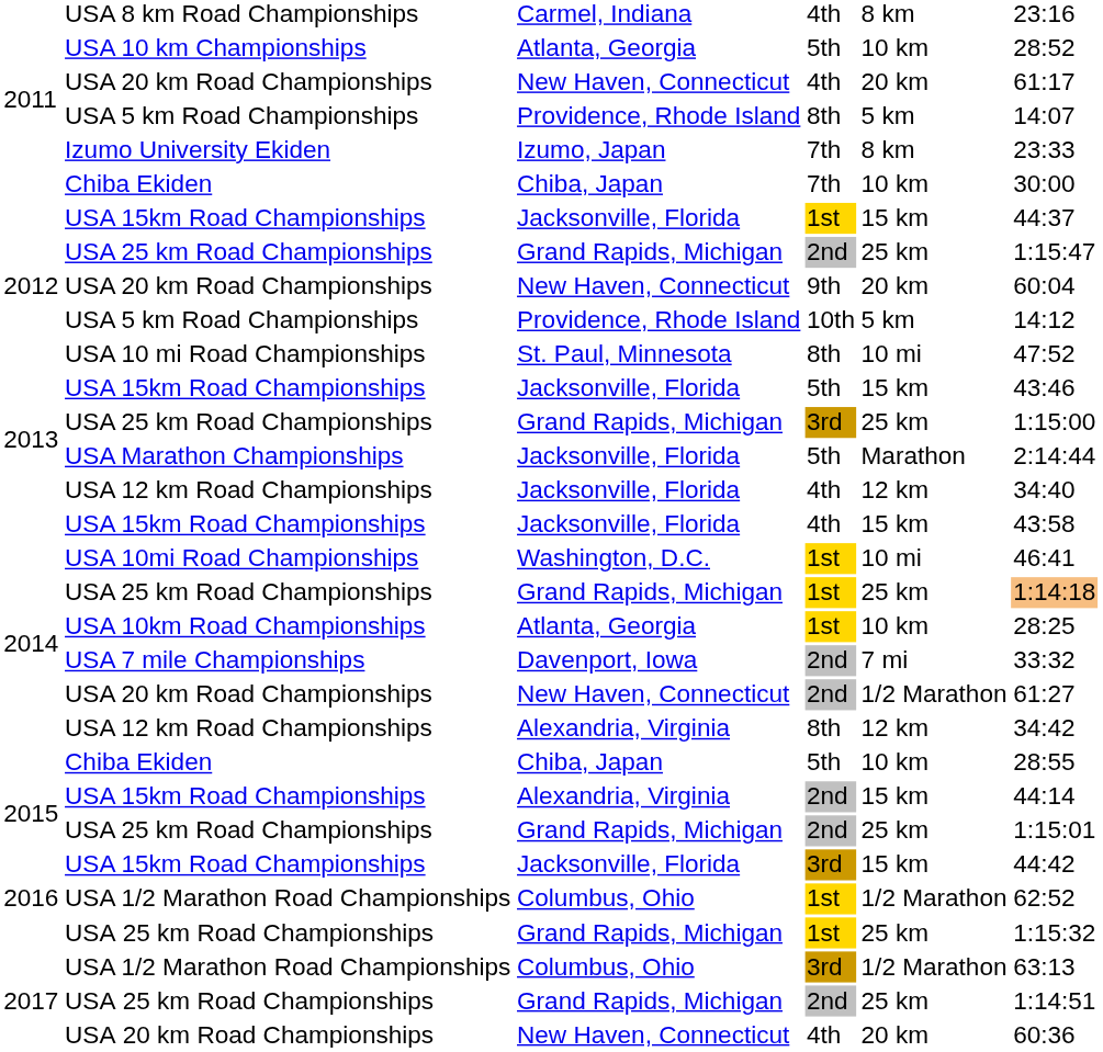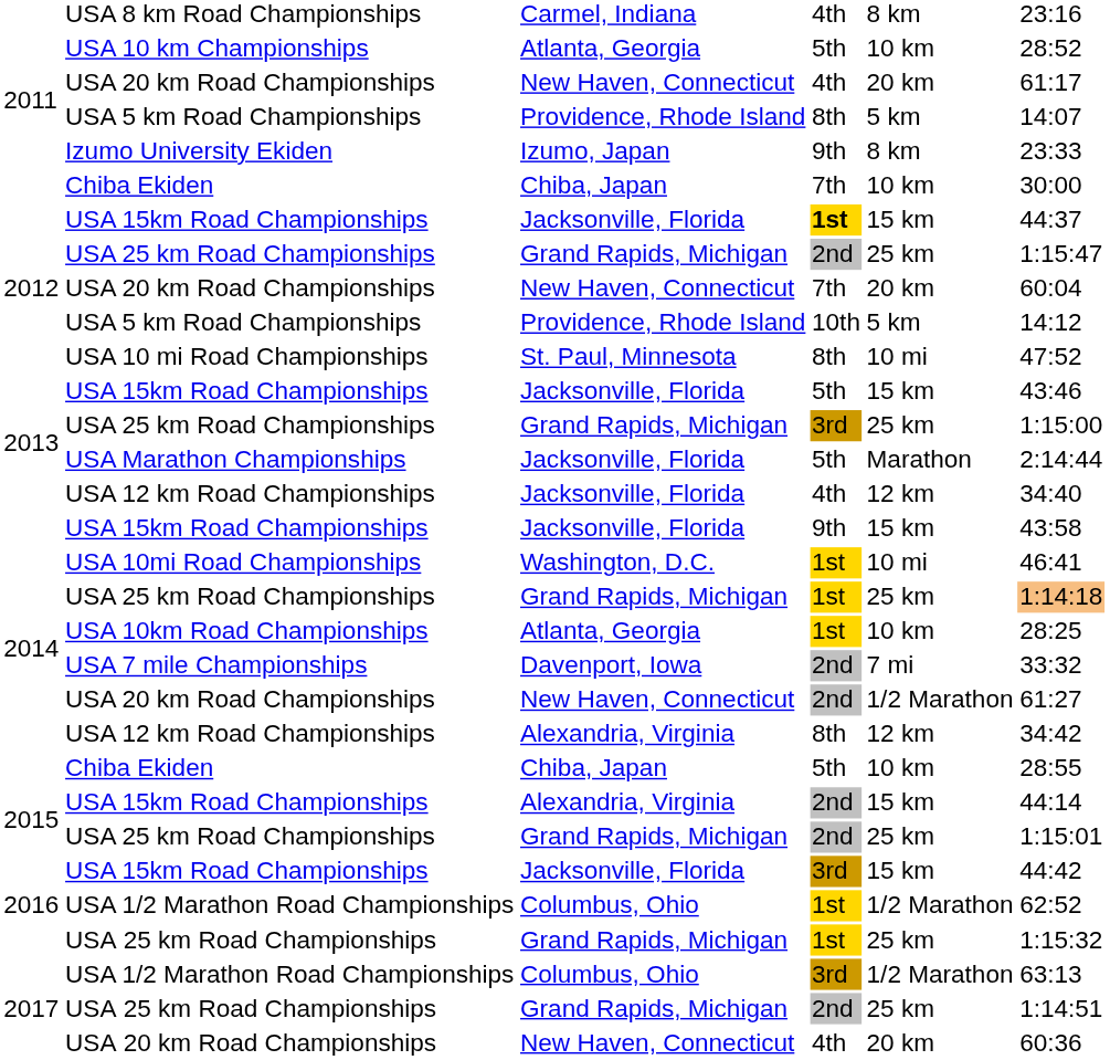Izumo University Ekiden | column 4: 7th -> 9th
2012 / USA 15km Road Championships | column 4: normal -> bold
2012 / USA 20 km Road Championships | column 4: 9th -> 7th
2014 / USA 15km Road Championships | column 4: 4th -> 9th
